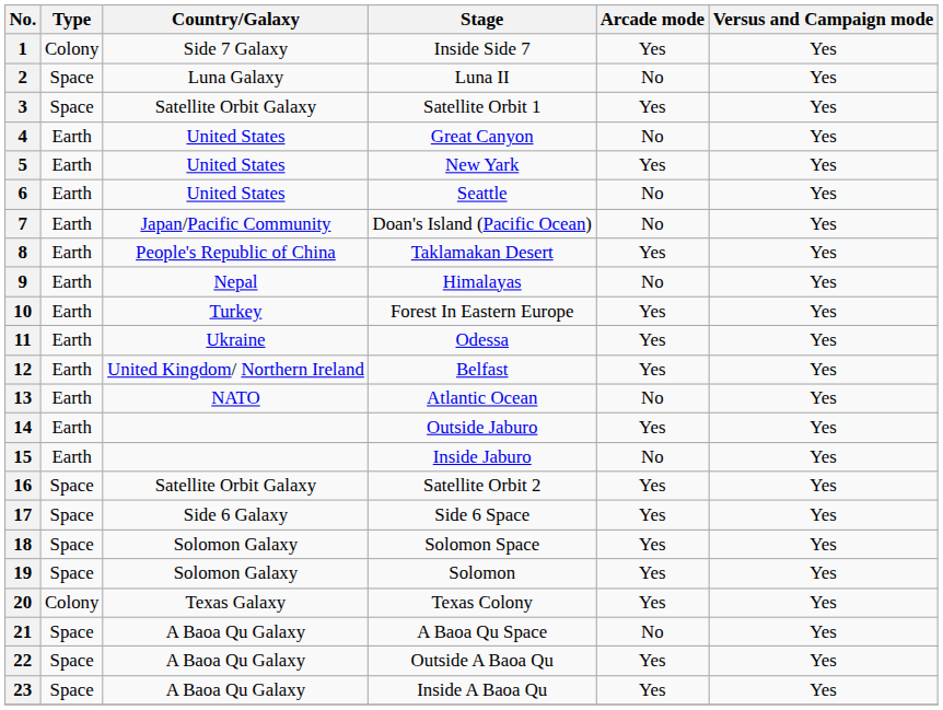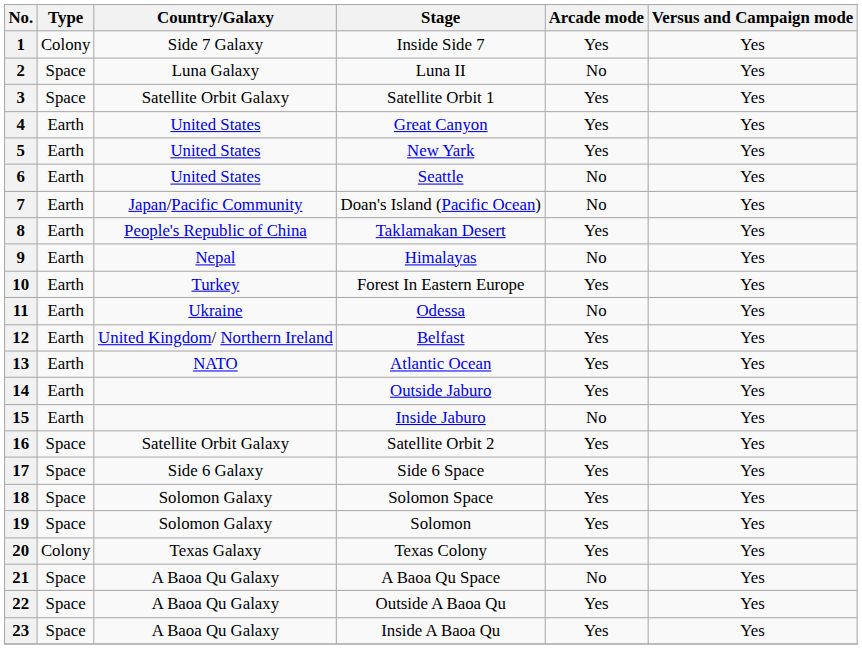4 | Arcade mode: No -> Yes
11 | Arcade mode: Yes -> No
13 | Arcade mode: No -> Yes
